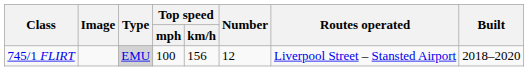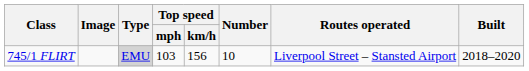745/1 FLIRT | Top speed / mph: 100 -> 103
745/1 FLIRT | Number: 12 -> 10
